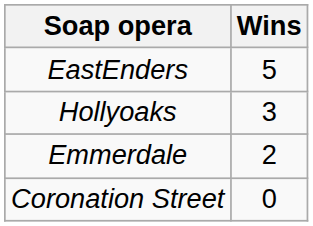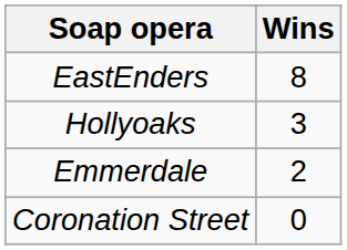EastEnders | Wins: 5 -> 8
